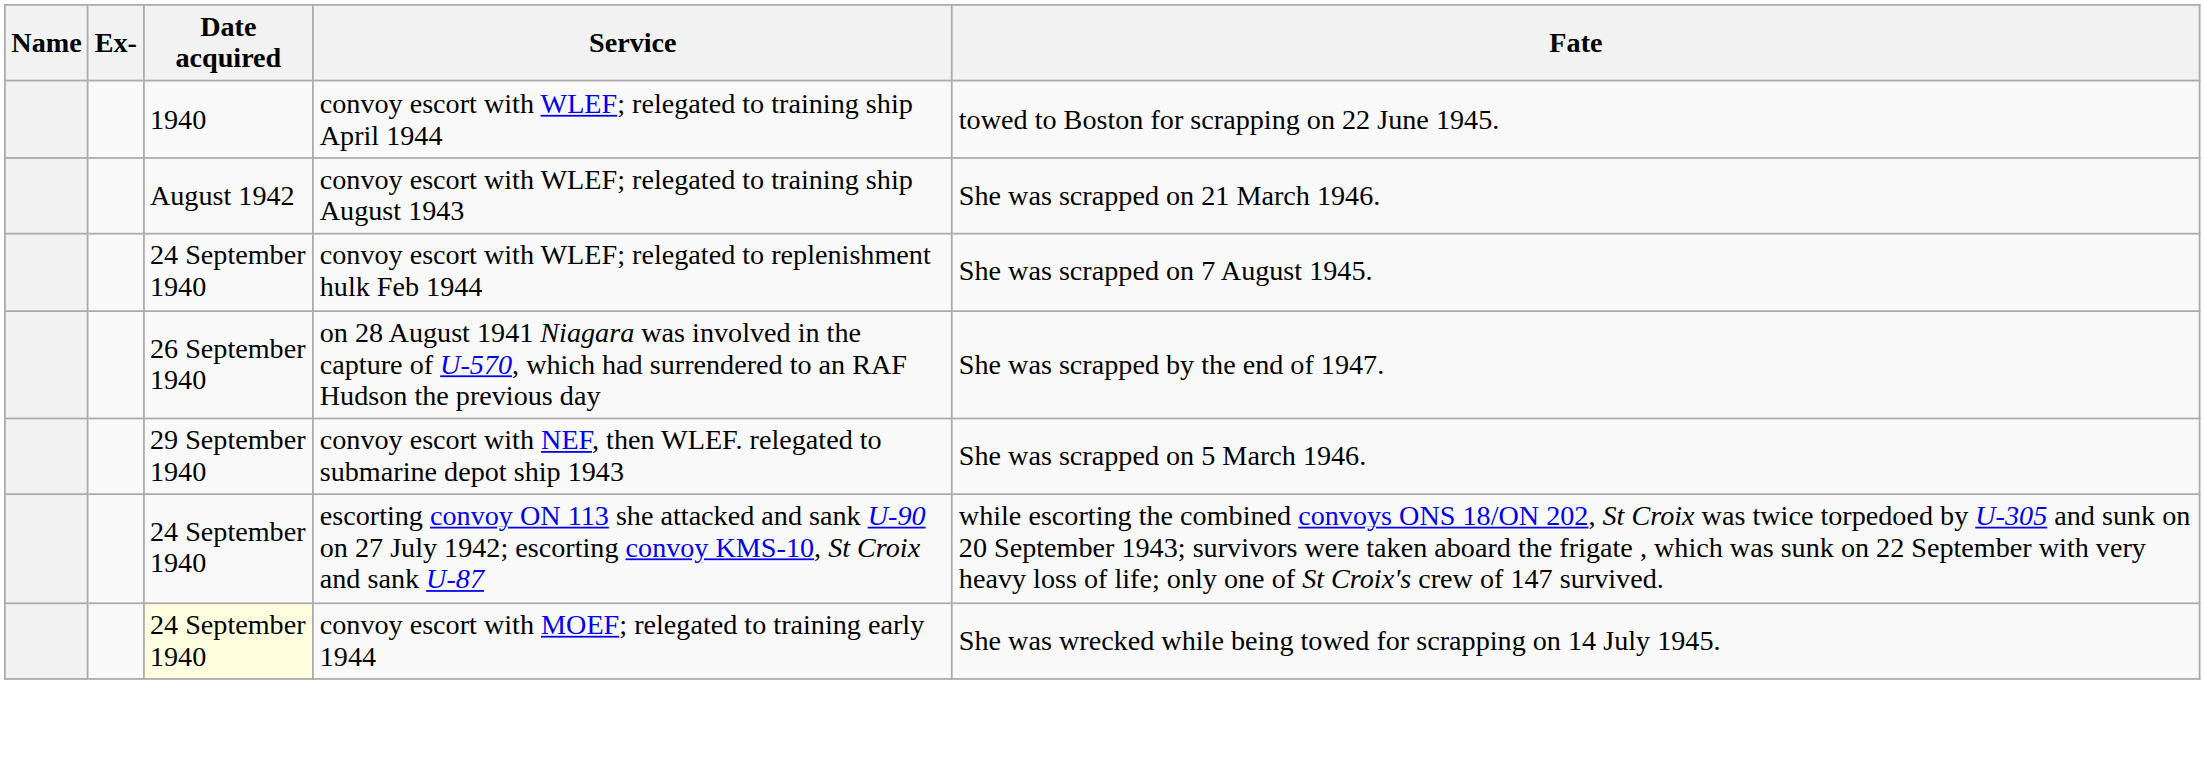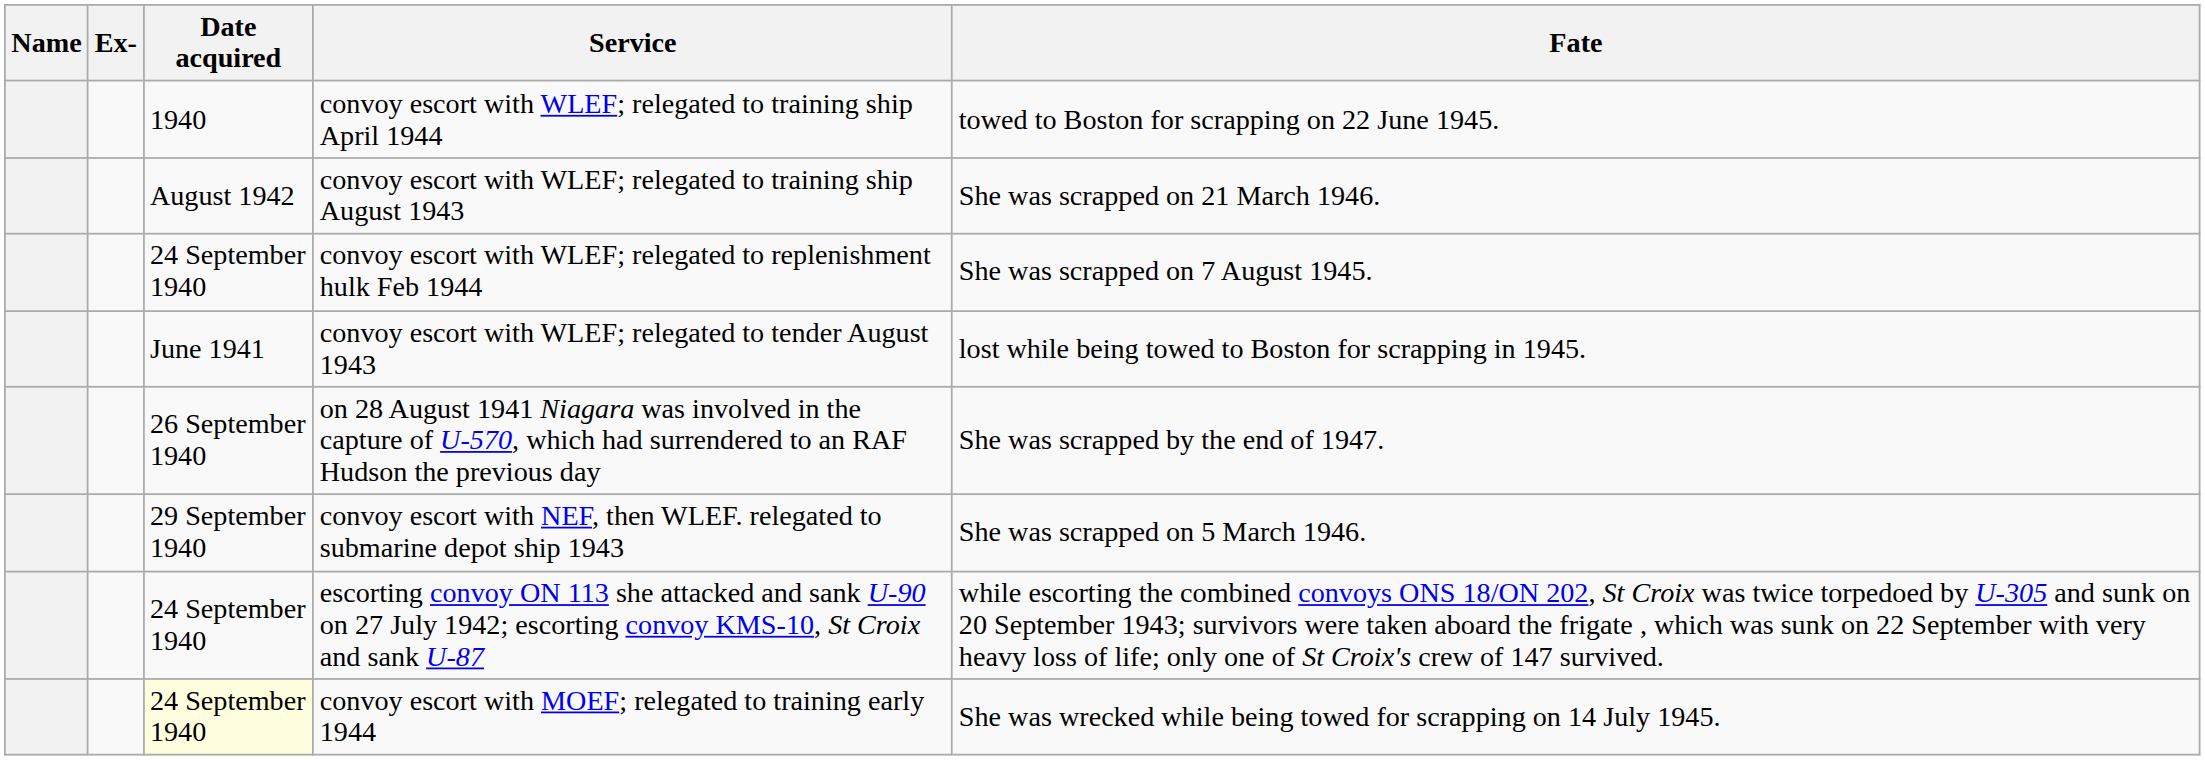+ row: June 1941 | convoy escort with WLEF; relegated to tender August 1943 | lost while being towed to Boston for scrapping in 1945.
